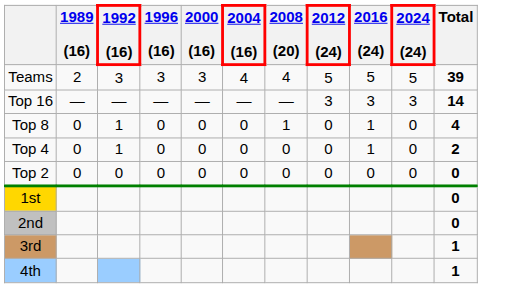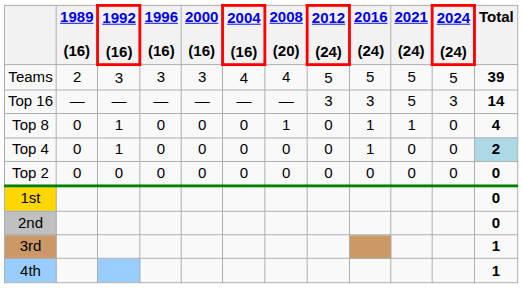+ column: 2021 (24) | 5 | 5 | 1 | 0 | 0
Top 4 | Total: no background -> lightblue background
